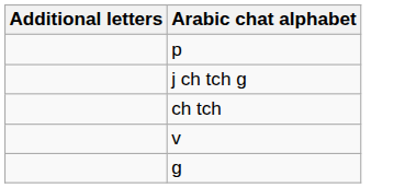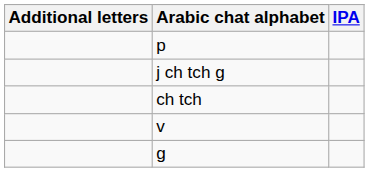+ column: IPA
